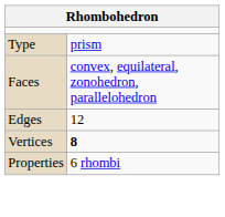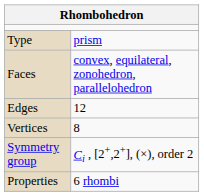Vertices | column 2: bold -> normal
+ row: Symmetry group | Ci , [2+,2+], (×), order 2
